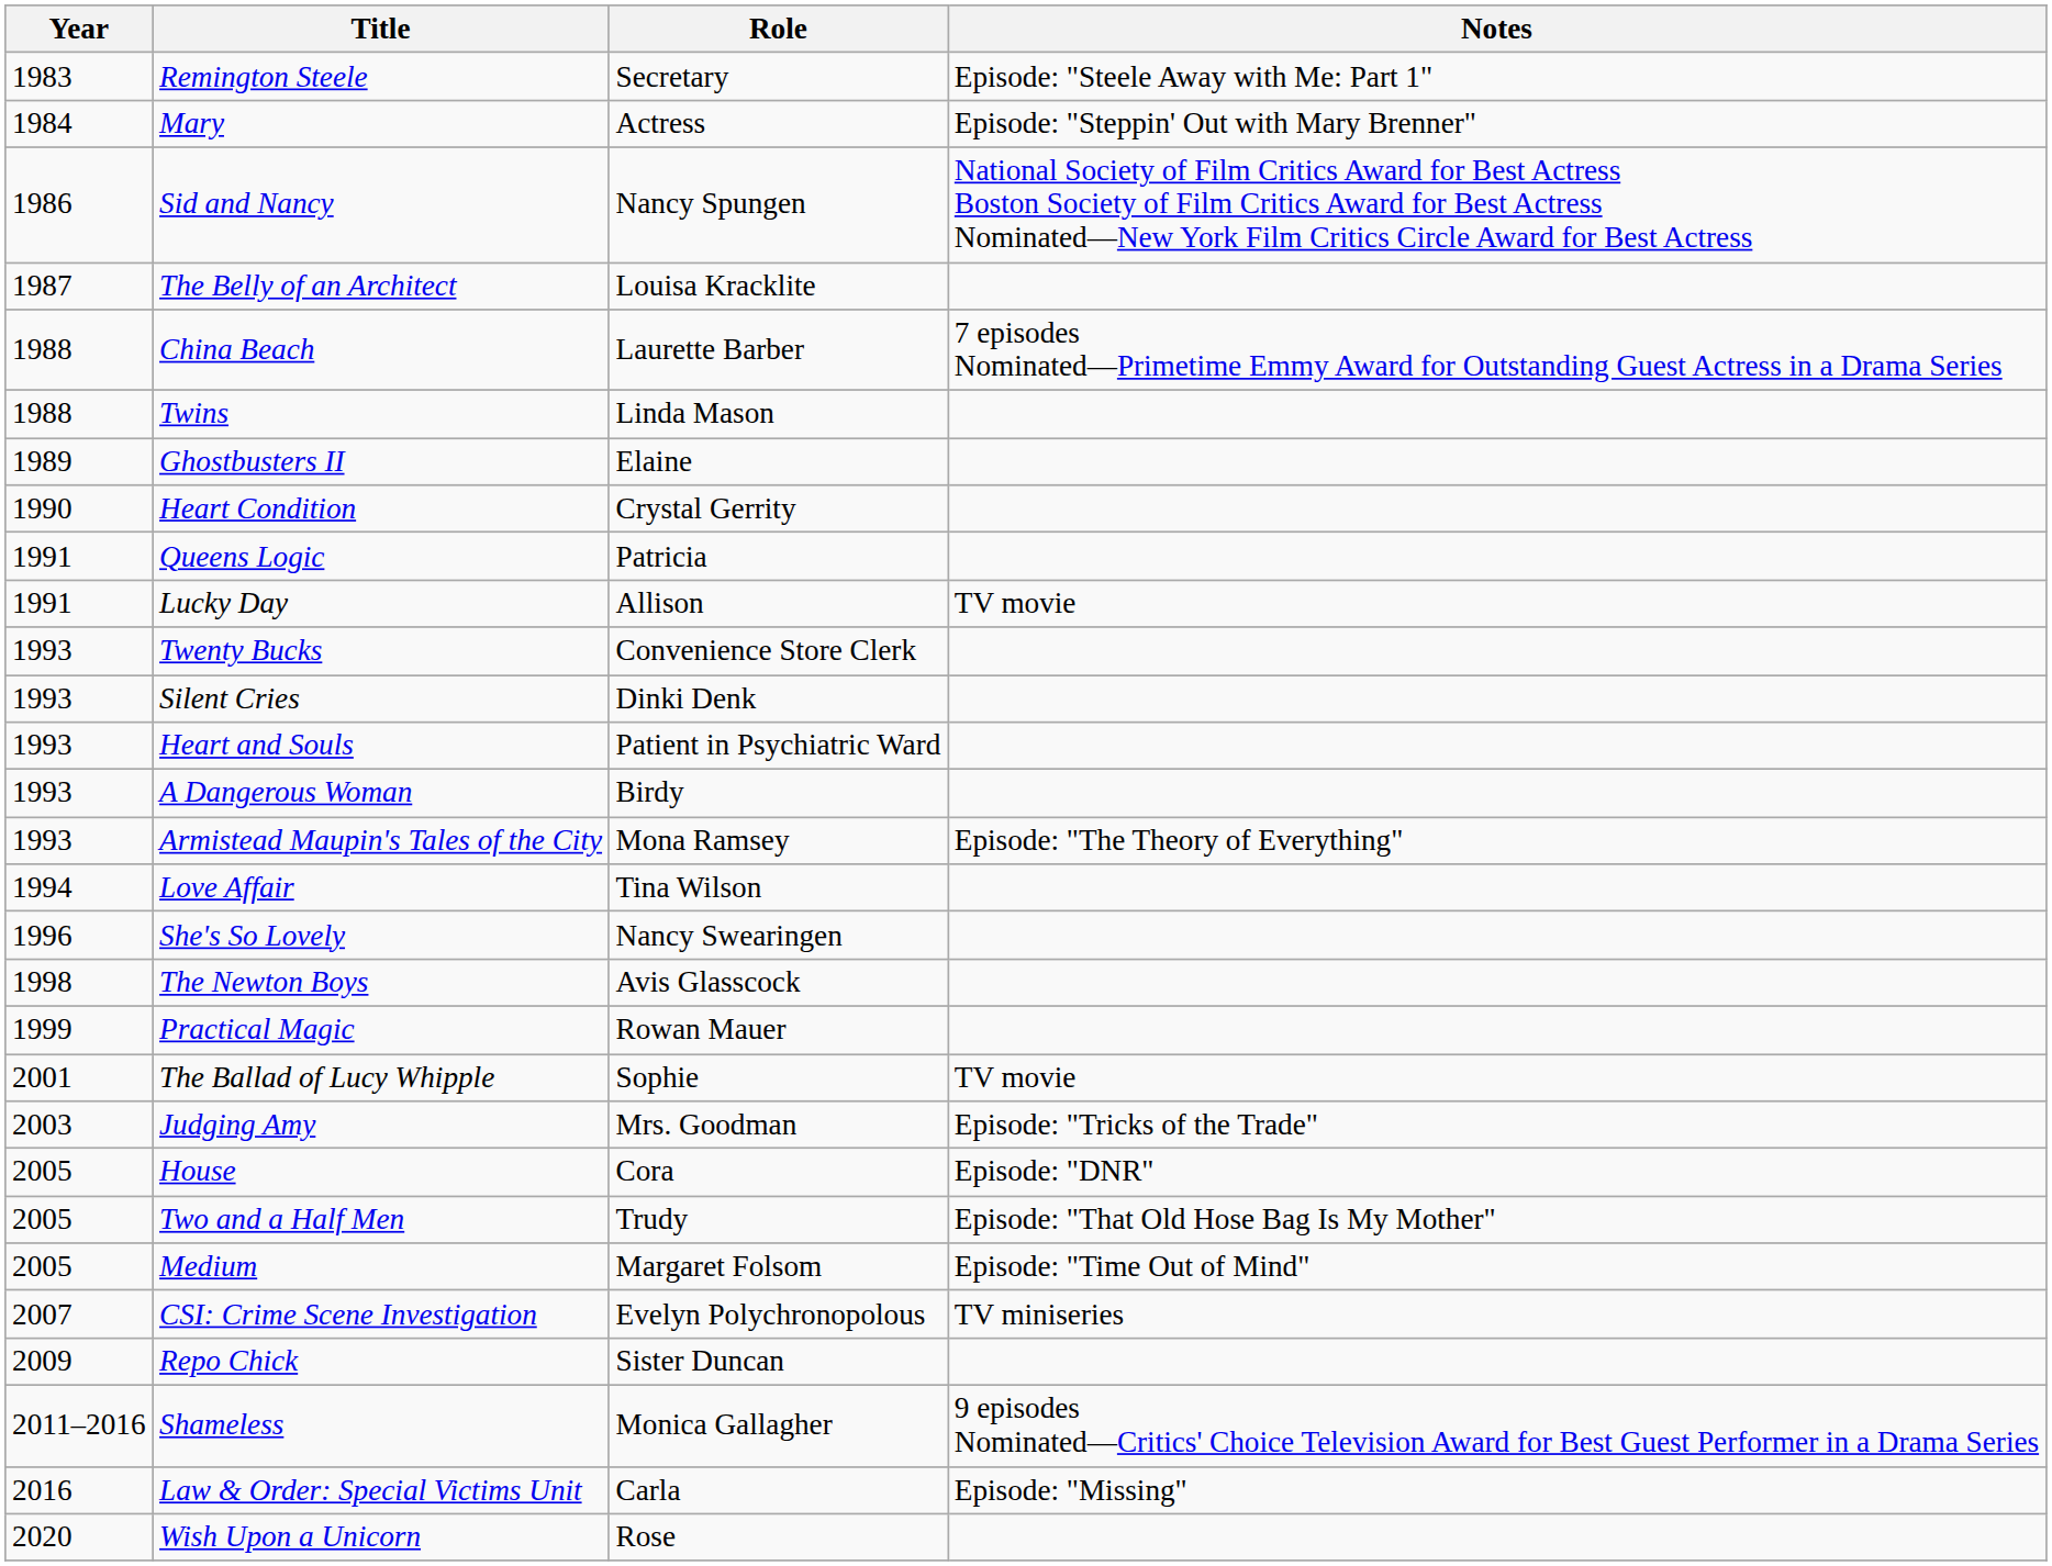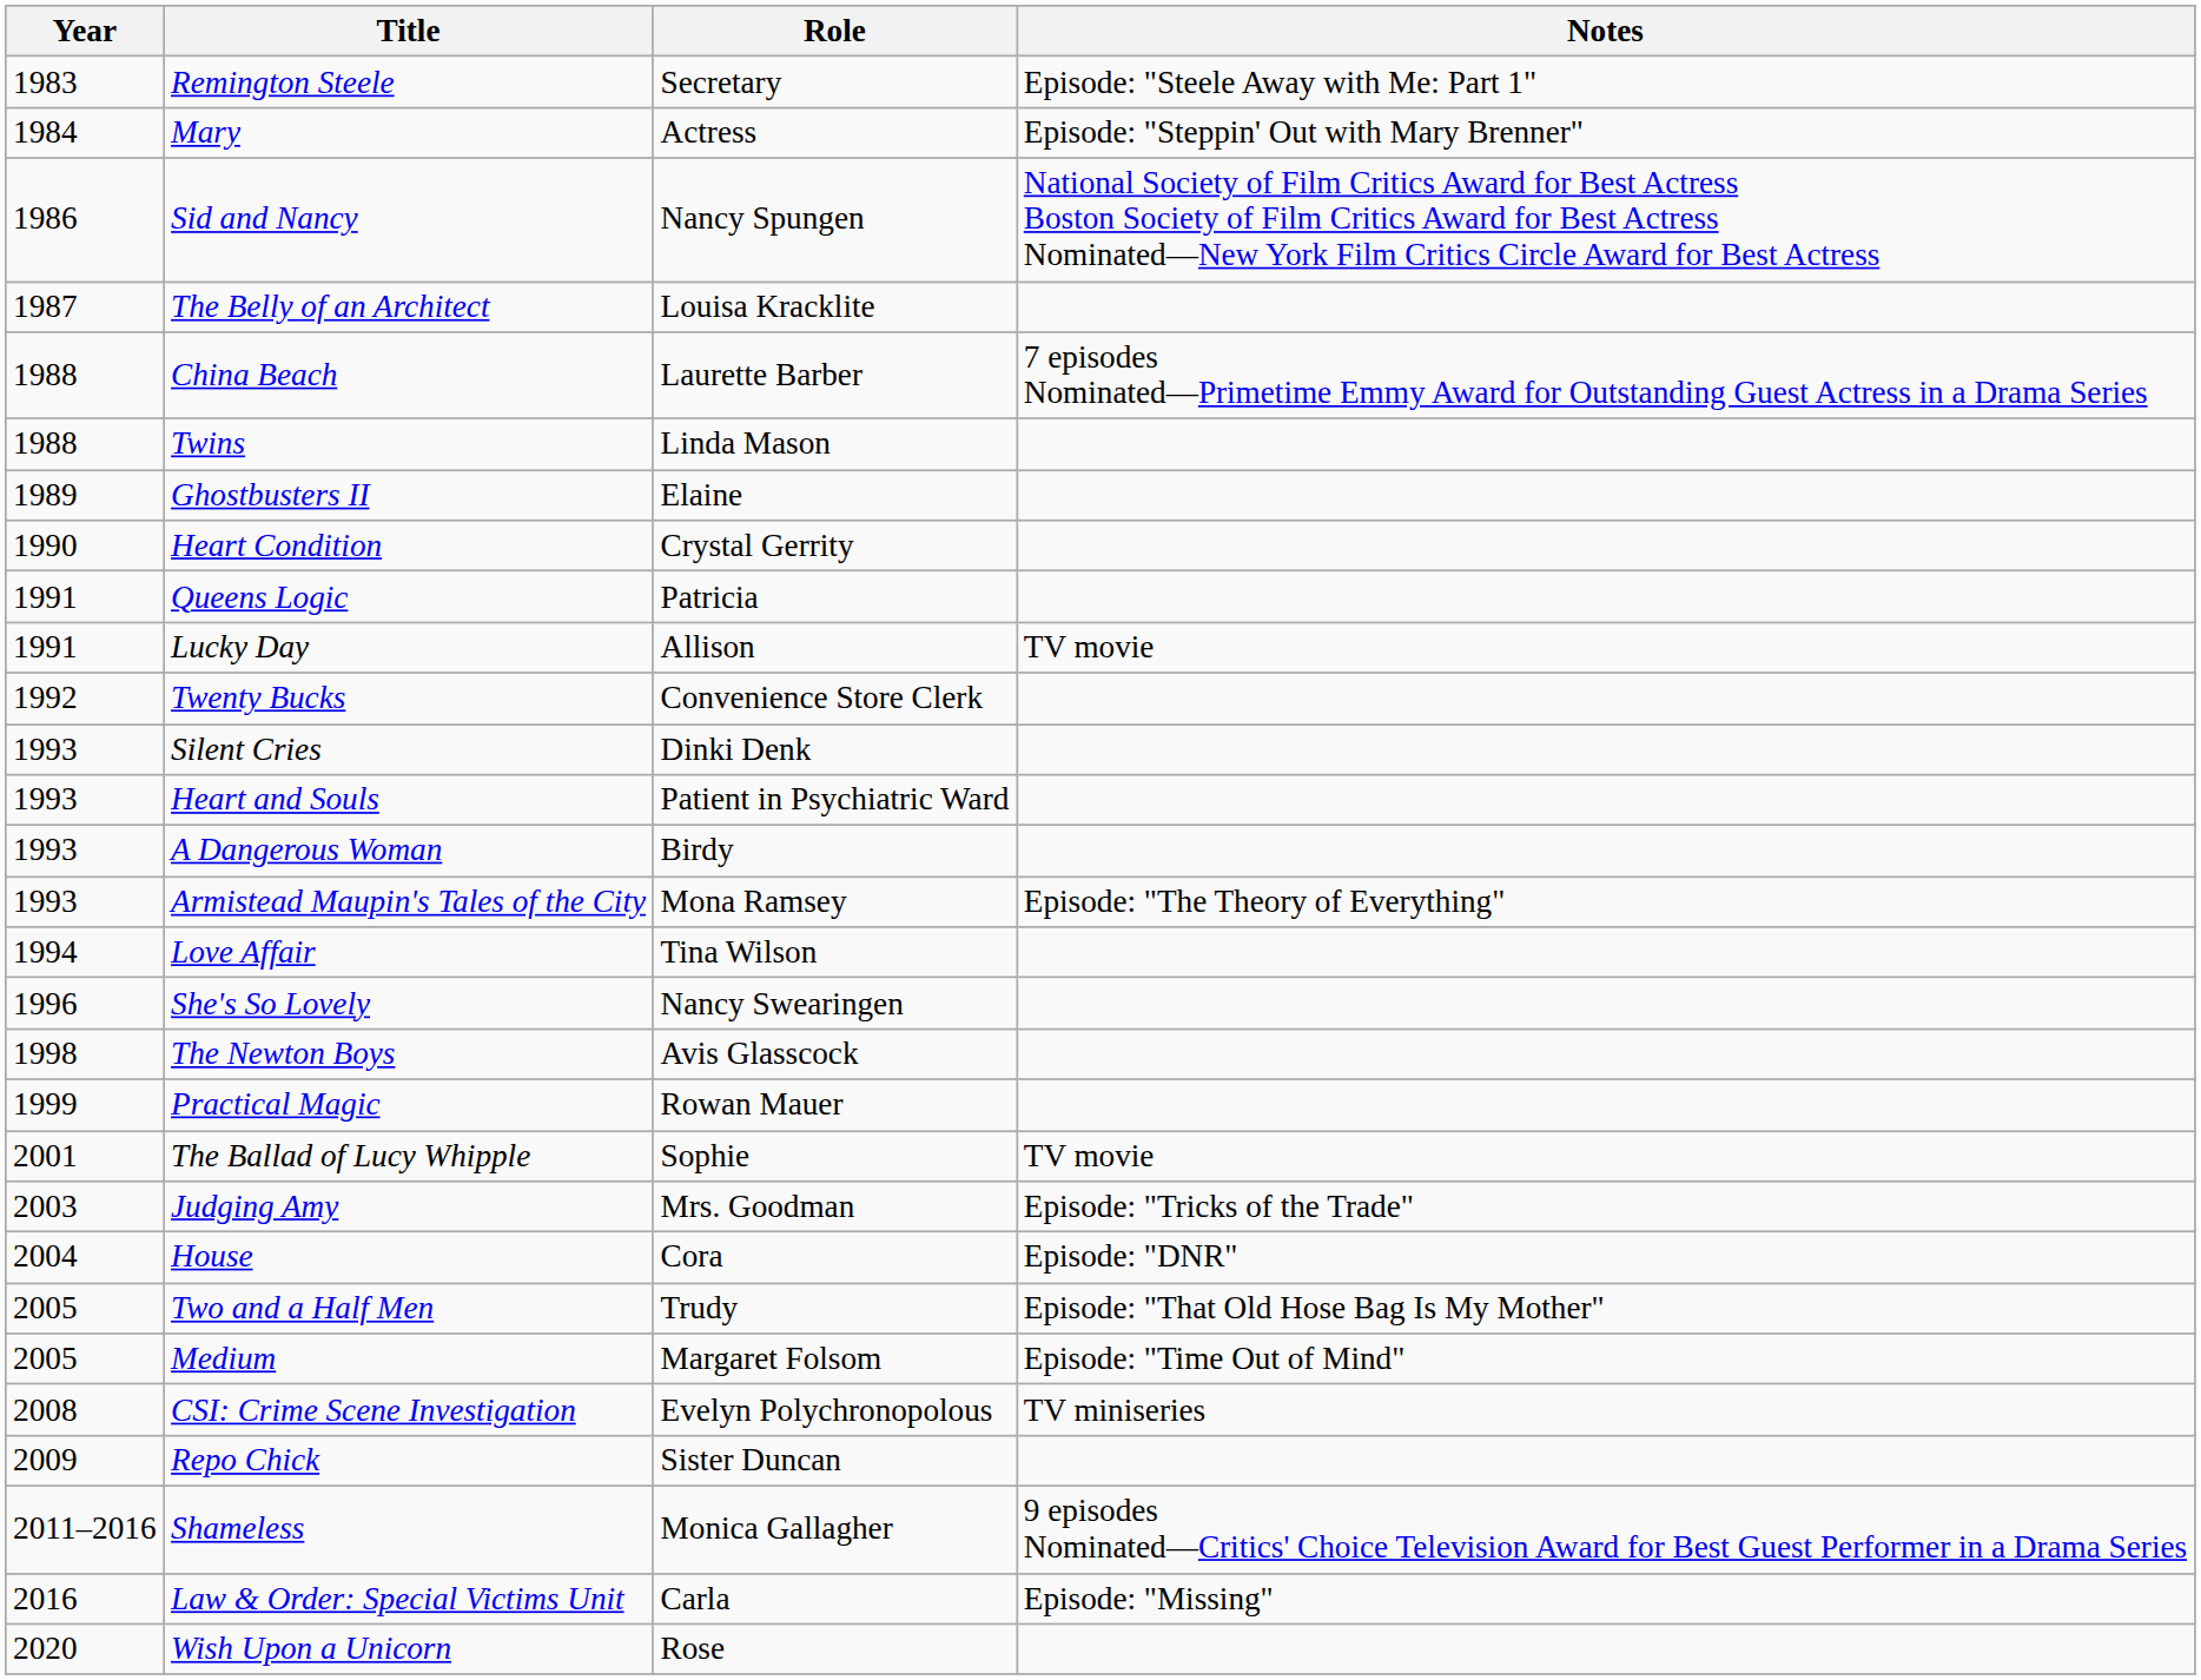Twenty Bucks | Year: 1993 -> 1992
House | Year: 2005 -> 2004
CSI: Crime Scene Investigation | Year: 2007 -> 2008
